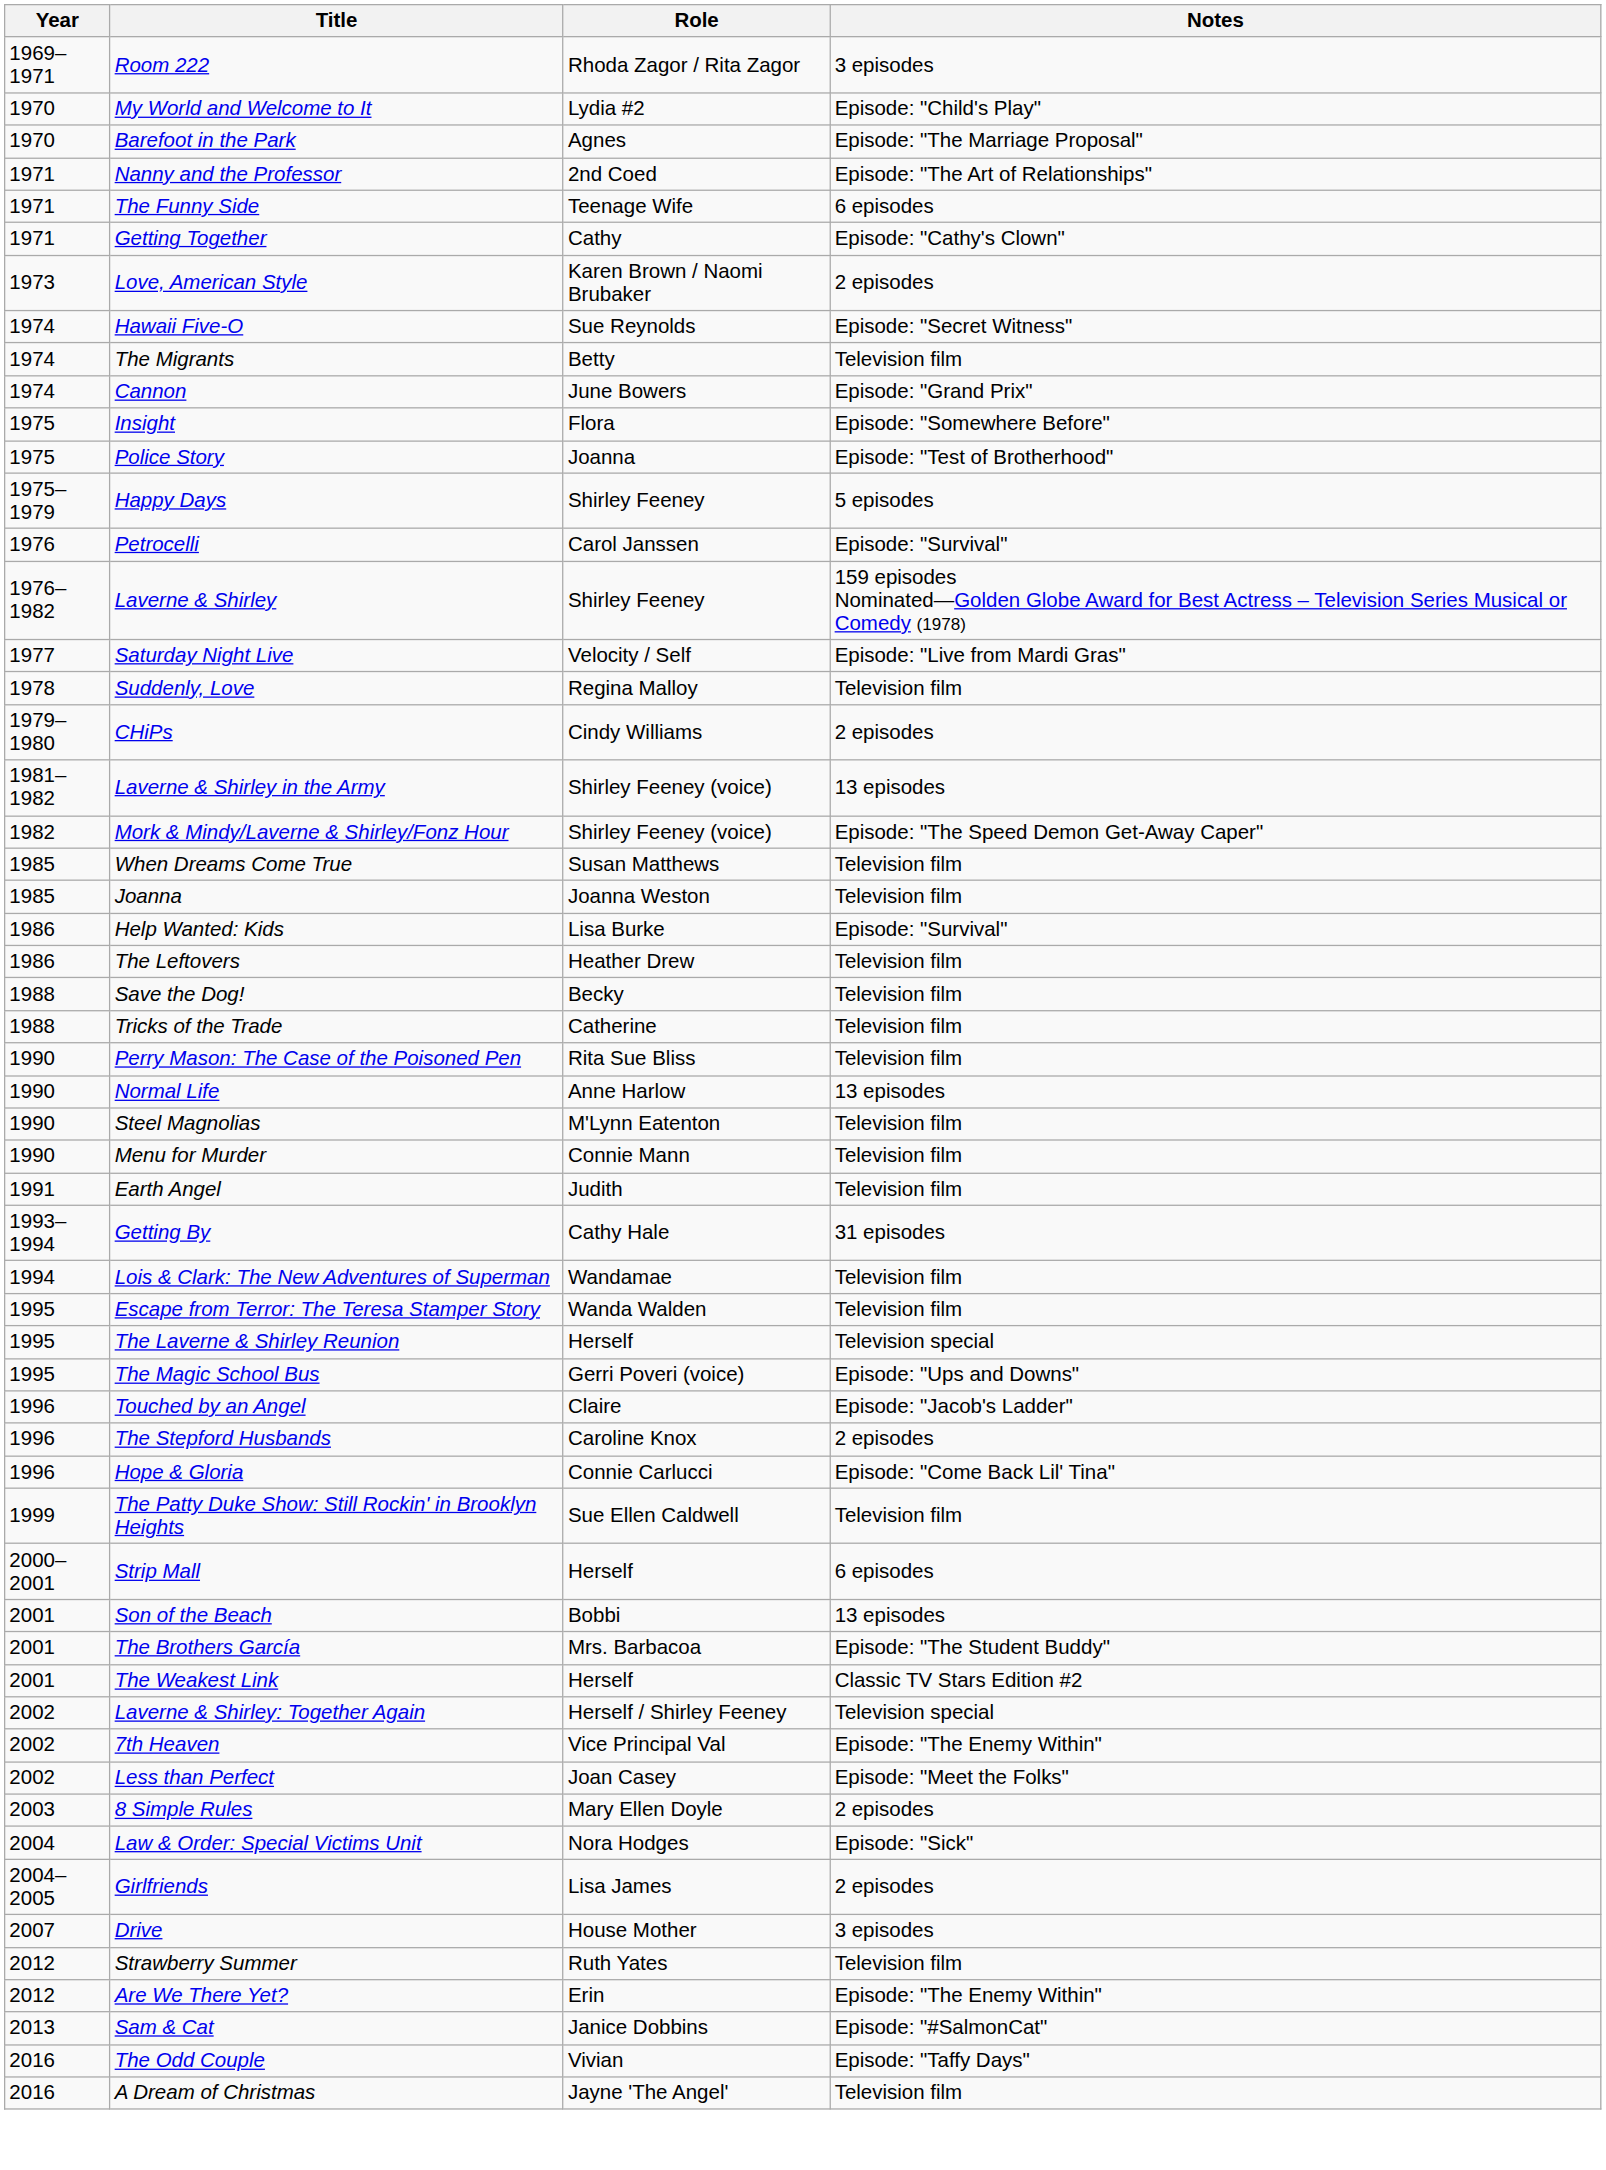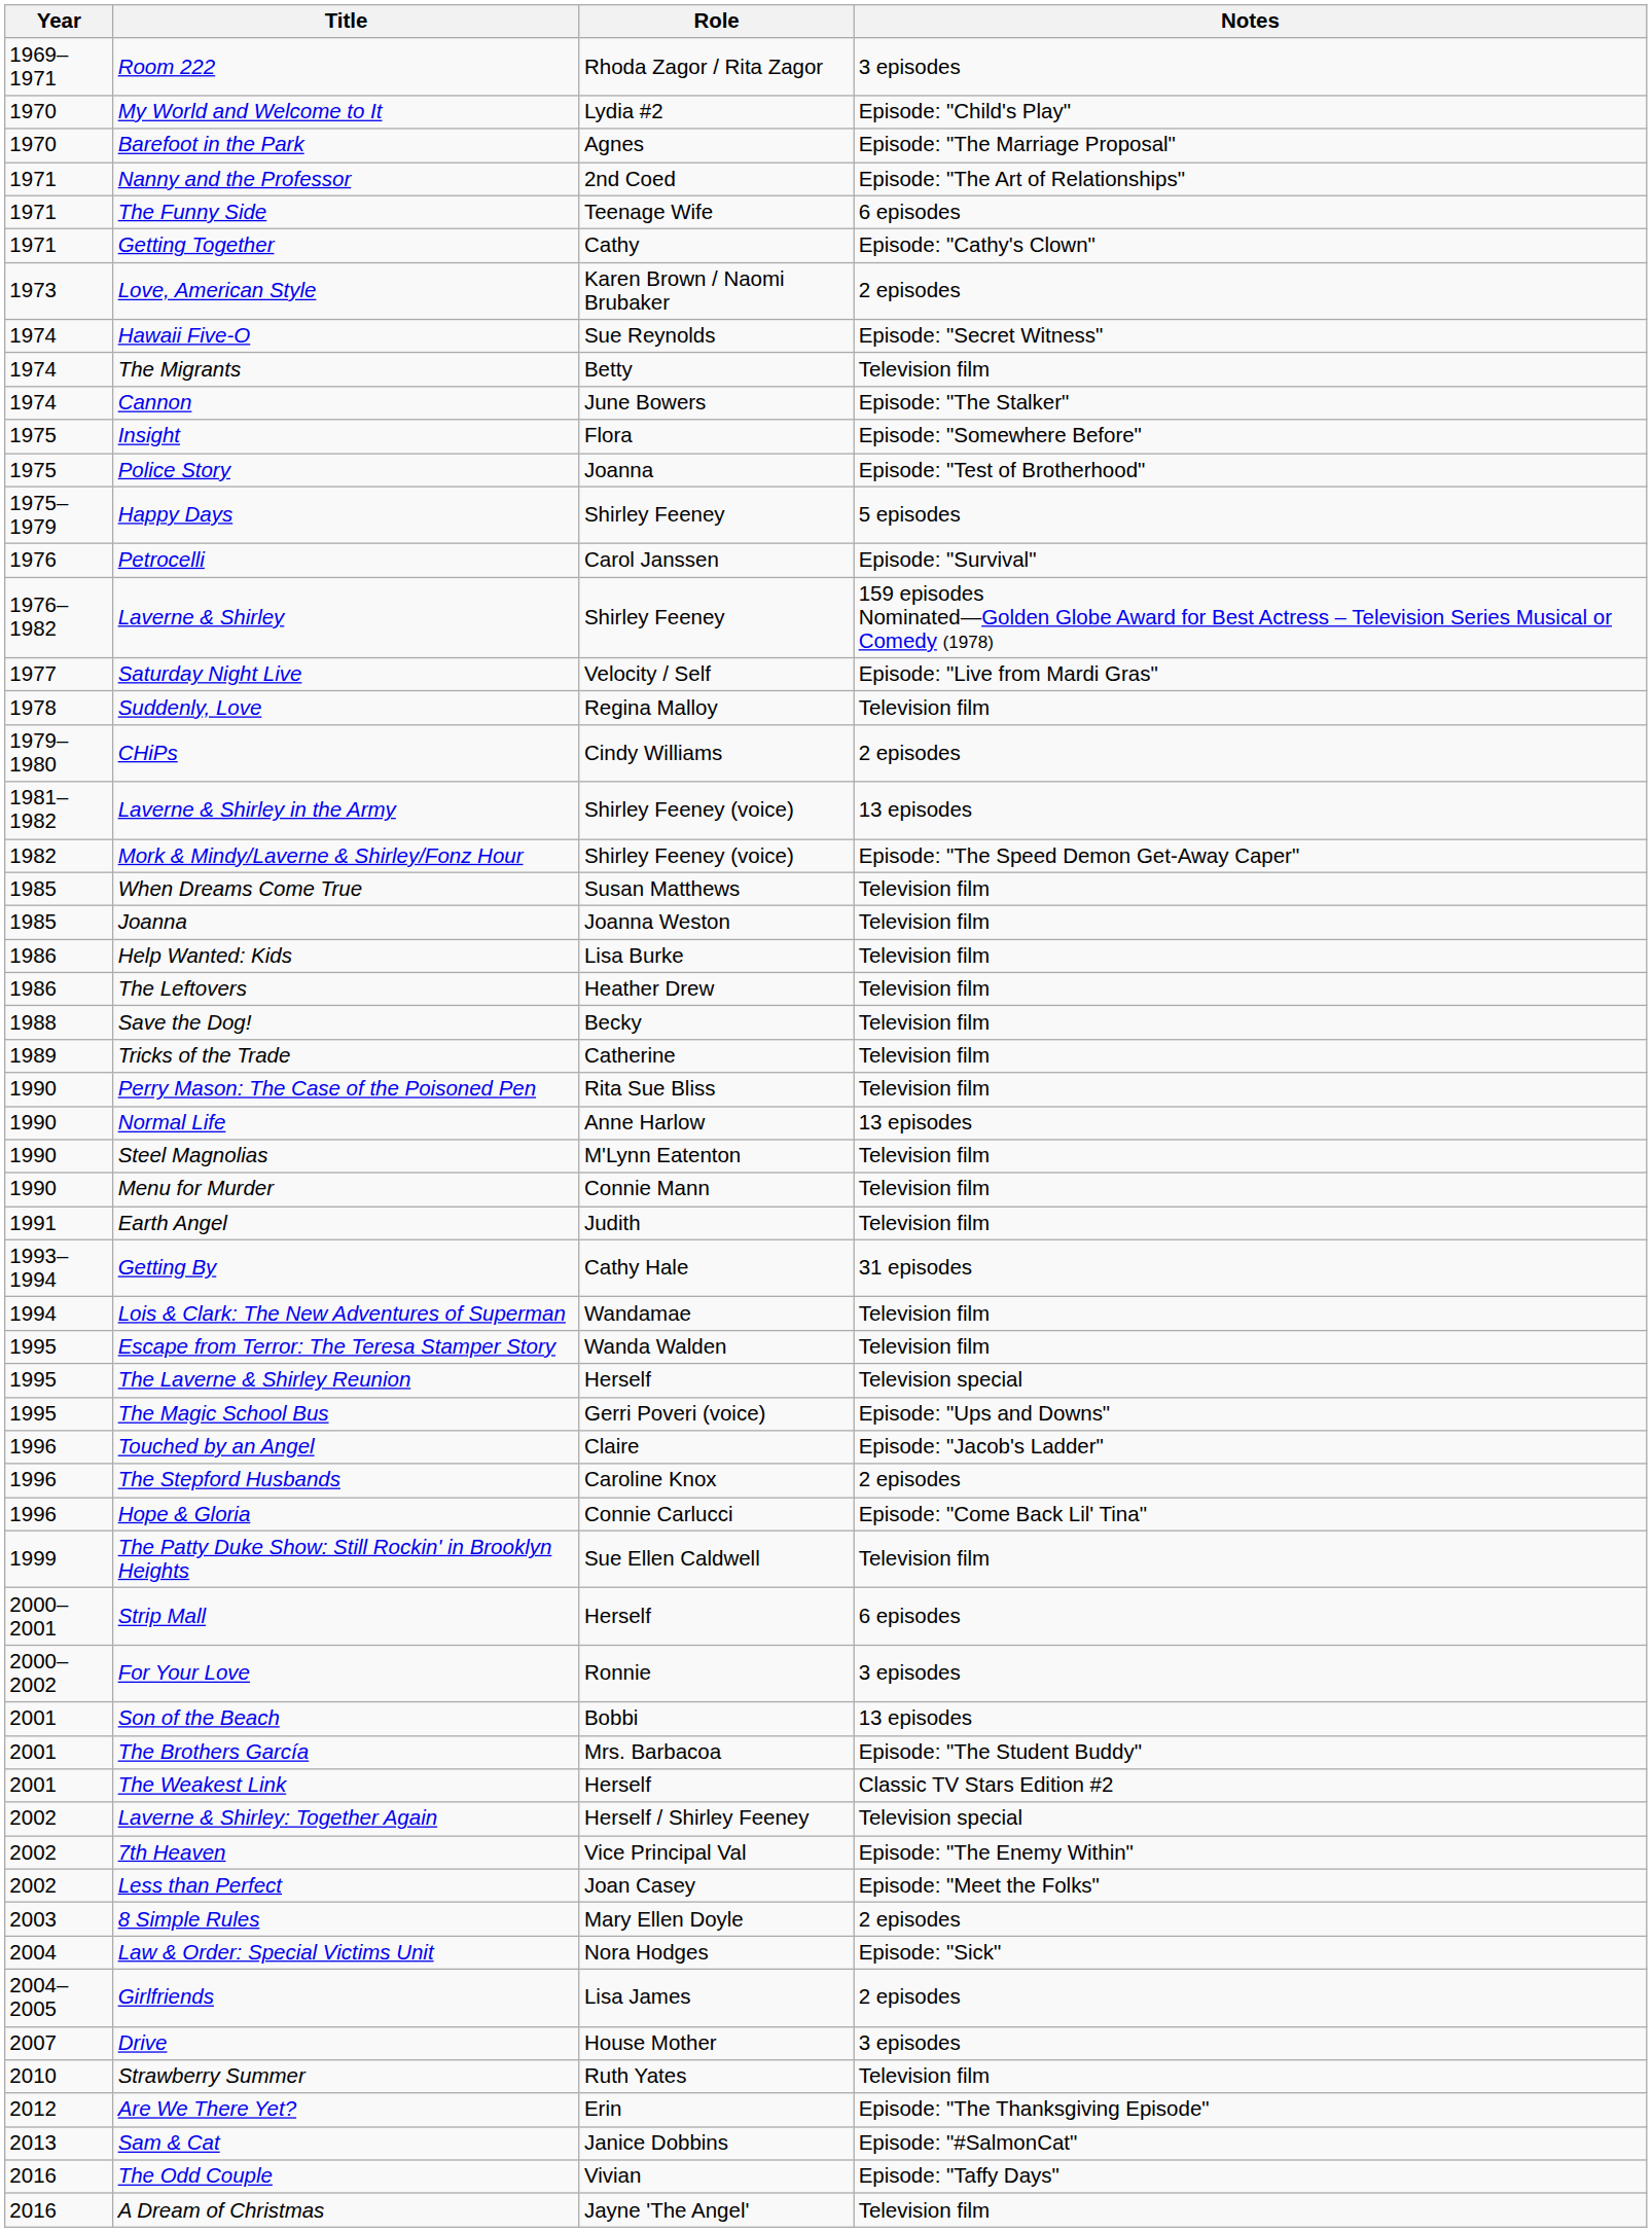Cannon | Notes: Episode: "Grand Prix" -> Episode: "The Stalker"
Help Wanted: Kids | Notes: Episode: "Survival" -> Television film
Tricks of the Trade | Year: 1988 -> 1989
+ row: 2000–2002 | For Your Love | Ronnie | 3 episodes
Strawberry Summer | Year: 2012 -> 2010
Are We There Yet? | Notes: Episode: "The Enemy Within" -> Episode: "The Thanksgiving Episode"
